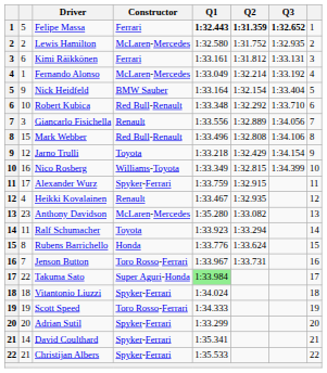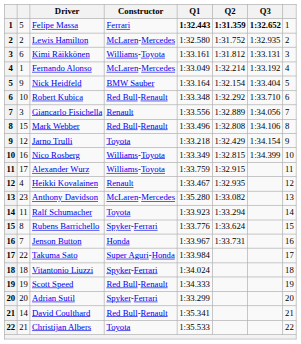Kimi Räikkönen | Constructor: Ferrari -> Williams-Toyota
Alexander Wurz | Constructor: Spyker-Ferrari -> Williams-Toyota
Rubens Barrichello | Constructor: Honda -> Spyker-Ferrari
Jenson Button | Constructor: Toro Rosso-Ferrari -> Honda
Takuma Sato | Q1: lightgreen background -> no background
Scott Speed | Constructor: Toro Rosso-Ferrari -> Red Bull-Renault
David Coulthard | Constructor: Spyker-Ferrari -> Red Bull-Renault
Christijan Albers | Constructor: Spyker-Ferrari -> Toyota
